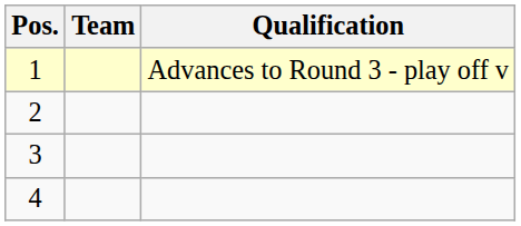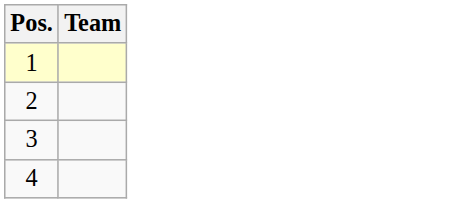- column: Qualification | Advances to Round 3 - play off v
